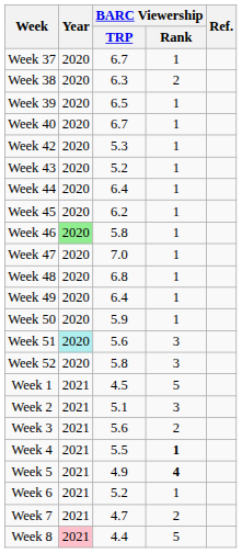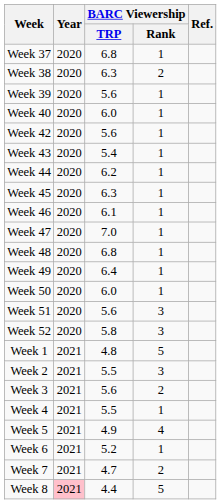Week 37 | BARC Viewership / TRP: 6.7 -> 6.8
Week 39 | BARC Viewership / TRP: 6.5 -> 5.6
Week 40 | BARC Viewership / TRP: 6.7 -> 6.0
Week 42 | BARC Viewership / TRP: 5.3 -> 5.6
Week 43 | BARC Viewership / TRP: 5.2 -> 5.4
Week 44 | BARC Viewership / TRP: 6.4 -> 6.2
Week 45 | BARC Viewership / TRP: 6.2 -> 6.3
Week 46 | Year: lightgreen background -> no background
Week 46 | BARC Viewership / TRP: 5.8 -> 6.1
Week 50 | BARC Viewership / TRP: 5.9 -> 6.0
Week 51 | Year: paleturquoise background -> no background
Week 1 | BARC Viewership / TRP: 4.5 -> 4.8
Week 2 | BARC Viewership / TRP: 5.1 -> 5.5
Week 4 | BARC Viewership / Rank: bold -> normal
Week 5 | BARC Viewership / Rank: bold -> normal
